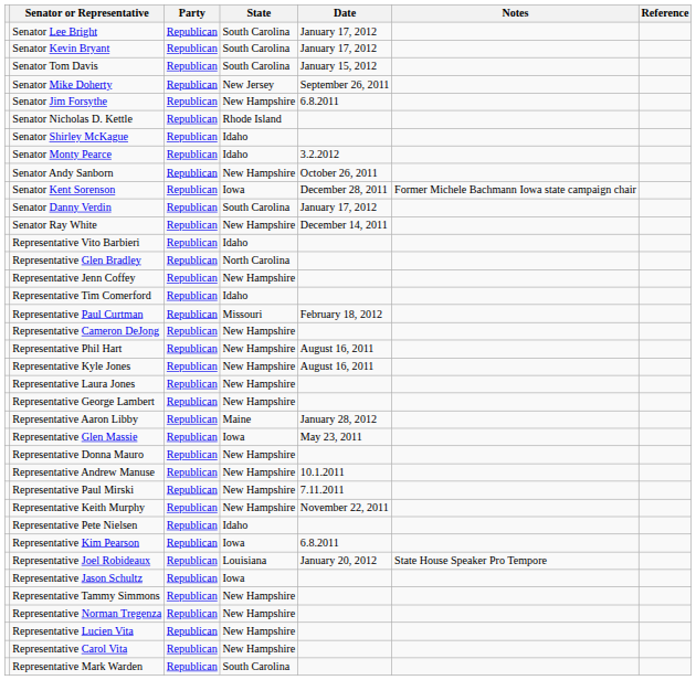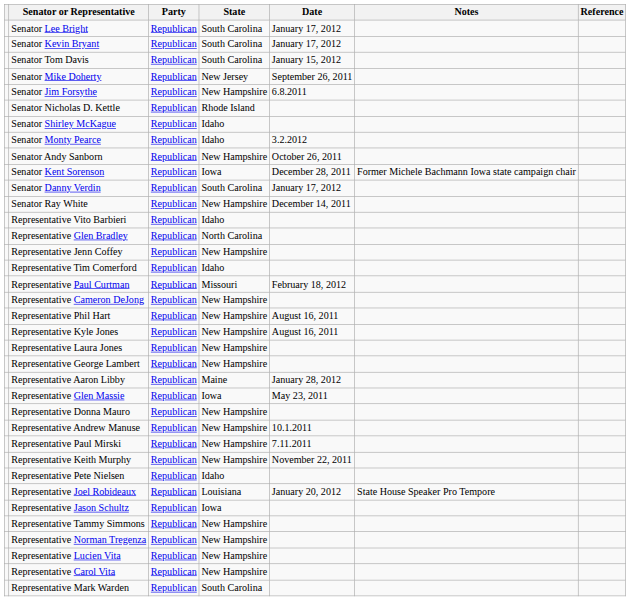- row: Representative Kim Pearson | Republican | Iowa | 6.8.2011
